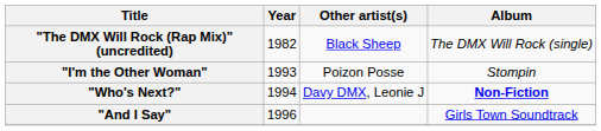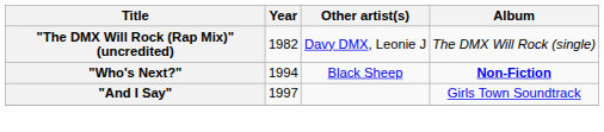"The DMX Will Rock (Rap Mix)" (uncredited) | Other artist(s): Black Sheep -> Davy DMX, Leonie J
- row: "I'm the Other Woman" | 1993 | Poizon Posse | Stompin
"Who's Next?" | Other artist(s): Davy DMX, Leonie J -> Black Sheep
"And I Say" | Year: 1996 -> 1997
